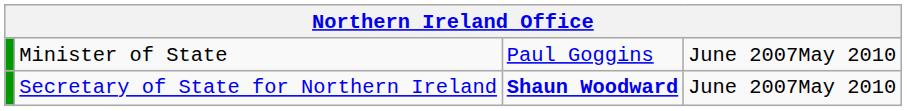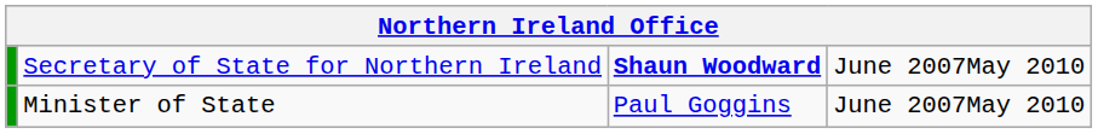rows swapped: Secretary of State for Northern Ireland <-> Minister of State
